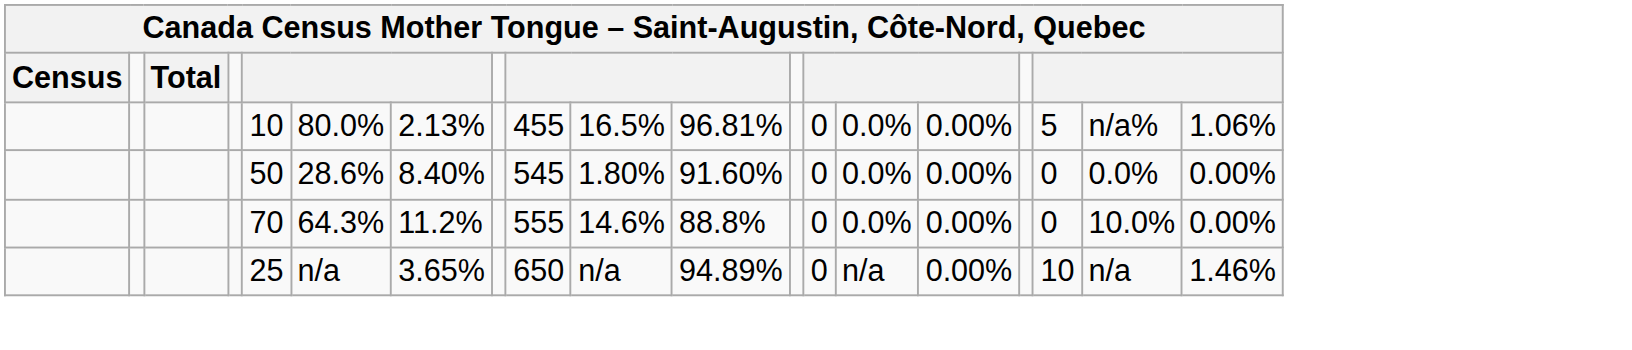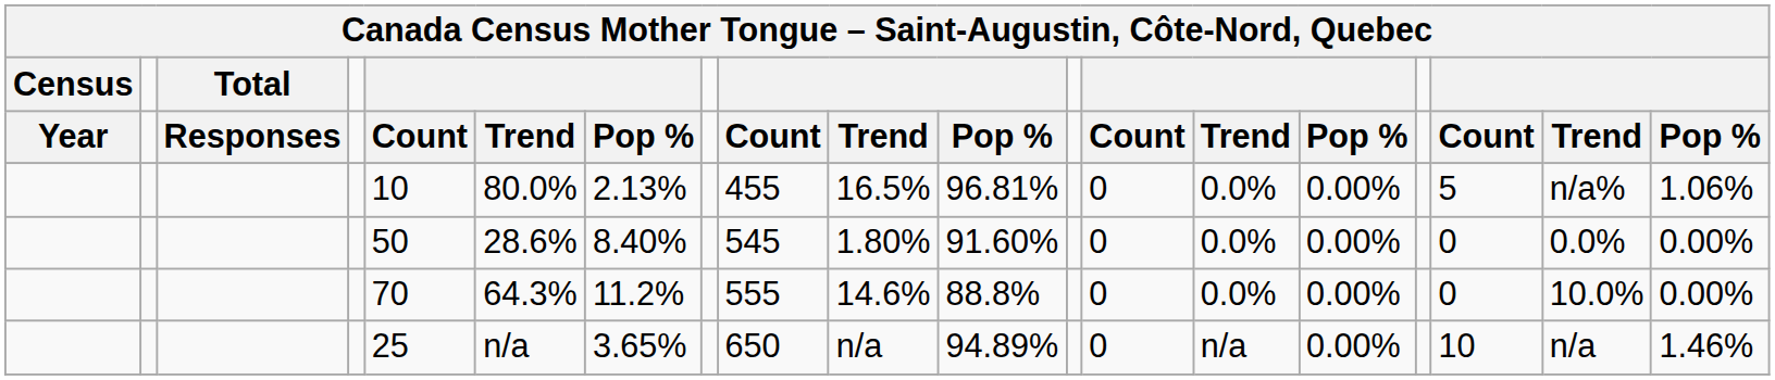+ row: Year | Responses | Count | Trend | Pop % | Count | Trend | Pop % | Count | Trend | Pop % | Count | Trend | Pop %
